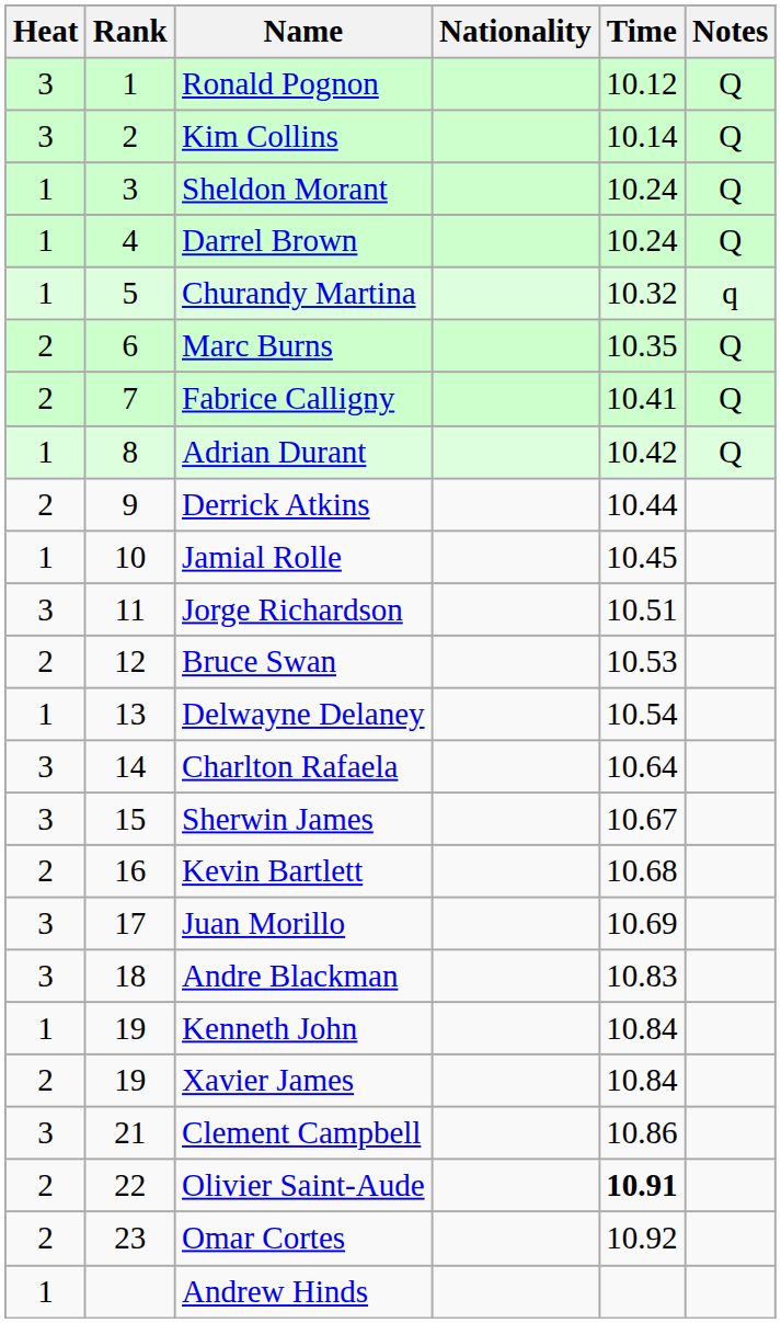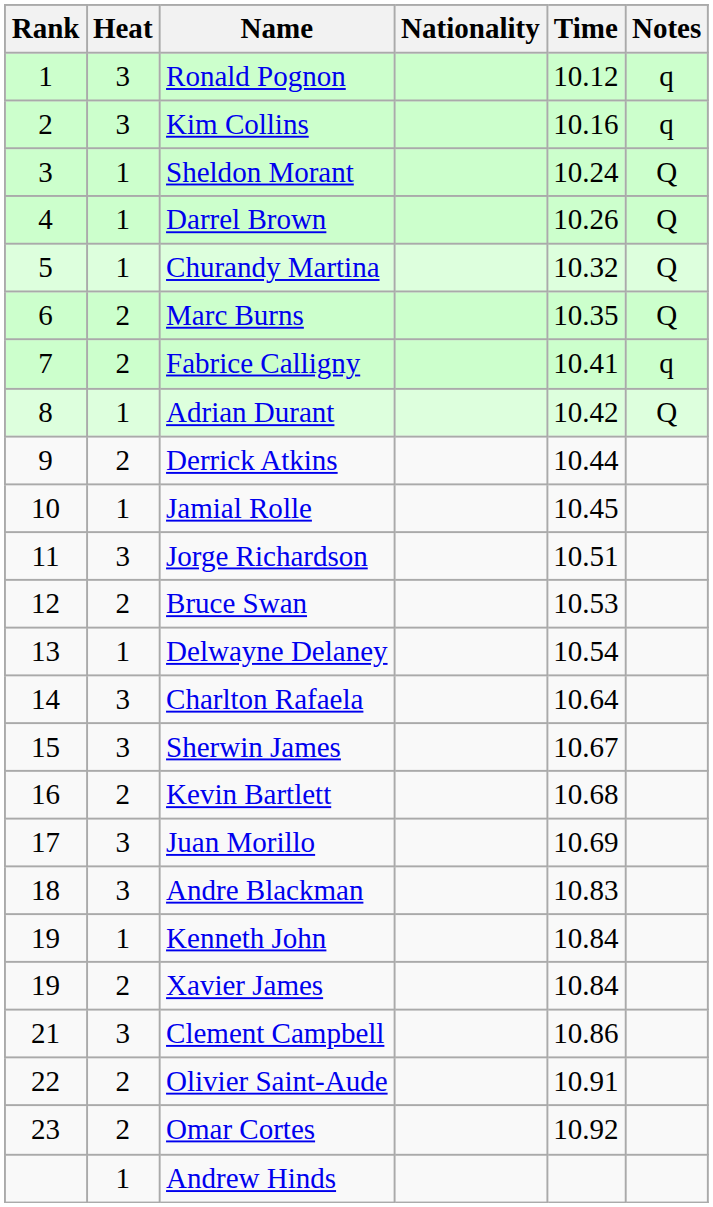columns swapped: Rank <-> Heat
Ronald Pognon | Notes: Q -> q
Kim Collins | Time: 10.14 -> 10.16
Kim Collins | Notes: Q -> q
Darrel Brown | Time: 10.24 -> 10.26
Churandy Martina | Notes: q -> Q
Fabrice Calligny | Notes: Q -> q
Olivier Saint-Aude | Time: bold -> normal
